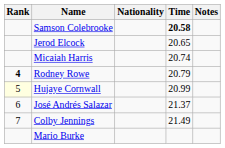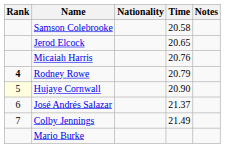Samson Colebrooke | Time: bold -> normal
Micaiah Harris | Time: 20.74 -> 20.76
Hujaye Cornwall | Time: 20.99 -> 20.90
